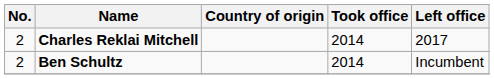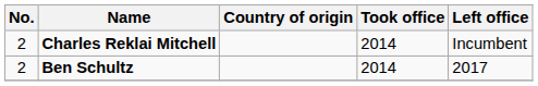Charles Reklai Mitchell | Left office: 2017 -> Incumbent
Ben Schultz | Left office: Incumbent -> 2017
